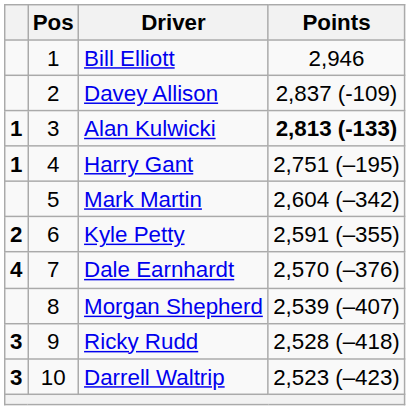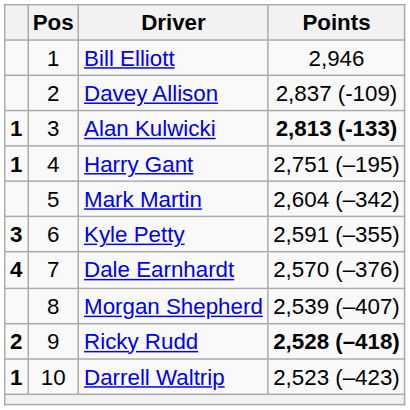Kyle Petty | column 1: 2 -> 3
Ricky Rudd | column 1: 3 -> 2
Ricky Rudd | Points: normal -> bold
Darrell Waltrip | column 1: 3 -> 1
